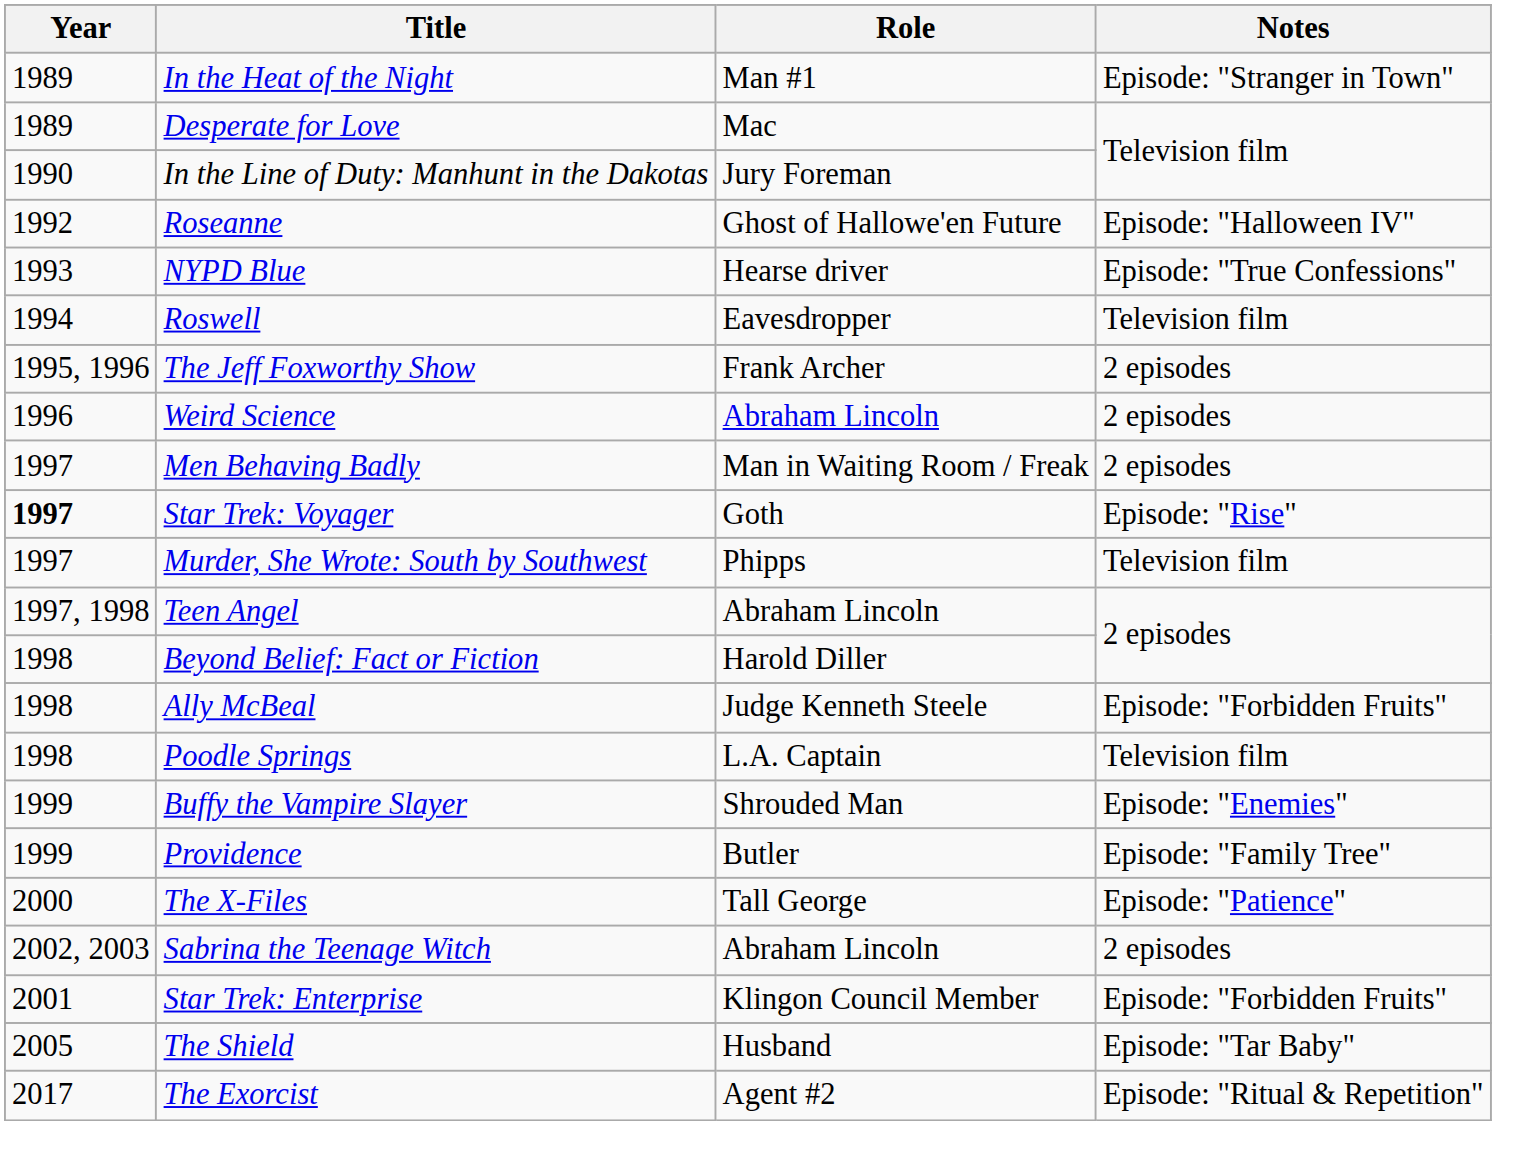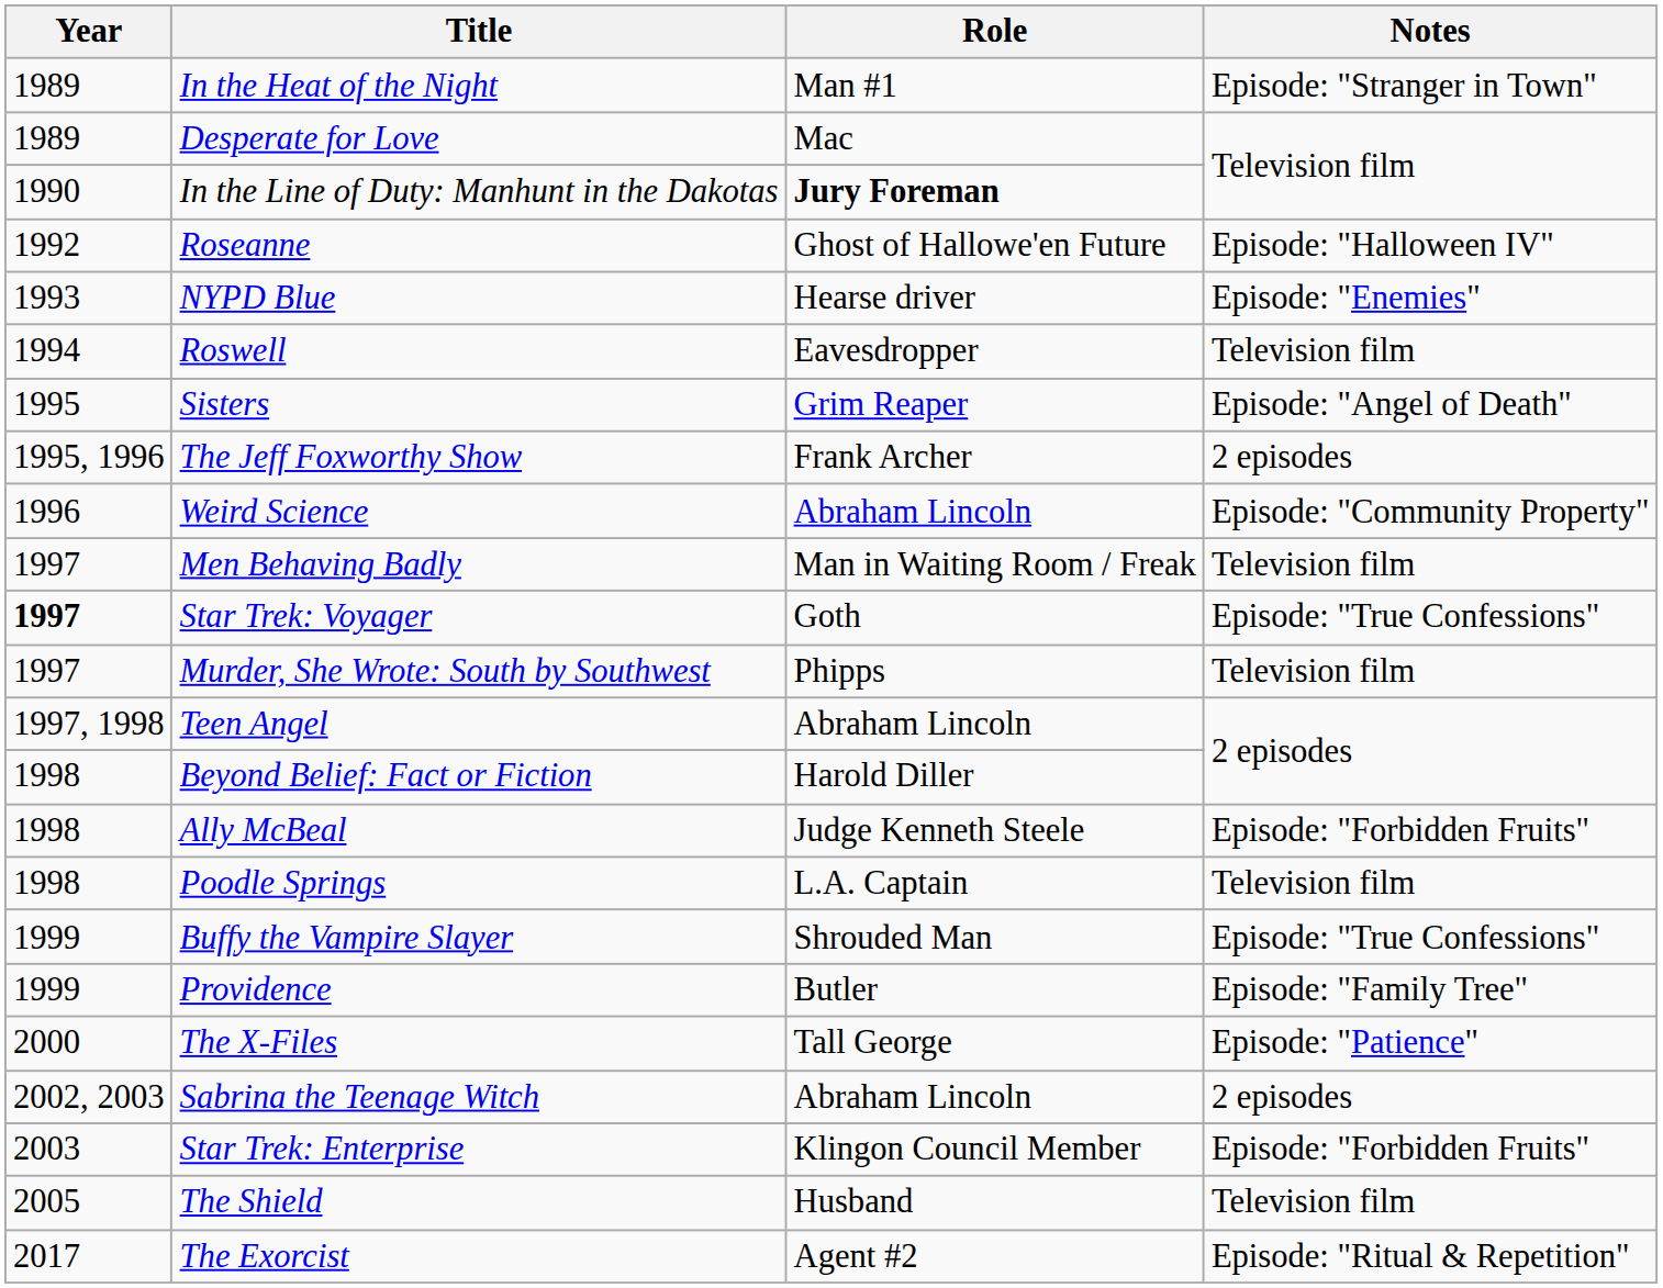In the Line of Duty: Manhunt in the Dakotas | Role: normal -> bold
NYPD Blue | Notes: Episode: "True Confessions" -> Episode: "Enemies"
+ row: 1995 | Sisters | Grim Reaper | Episode: "Angel of Death"
Weird Science | Notes: 2 episodes -> Episode: "Community Property"
Men Behaving Badly | Notes: 2 episodes -> Television film
Star Trek: Voyager | Notes: Episode: "Rise" -> Episode: "True Confessions"
Buffy the Vampire Slayer | Notes: Episode: "Enemies" -> Episode: "True Confessions"
Star Trek: Enterprise | Year: 2001 -> 2003
The Shield | Notes: Episode: "Tar Baby" -> Television film
